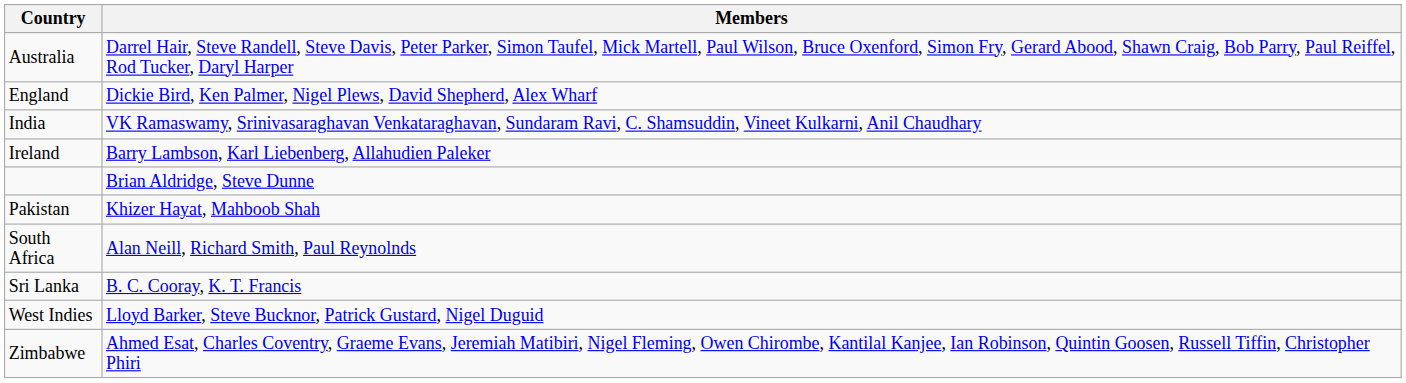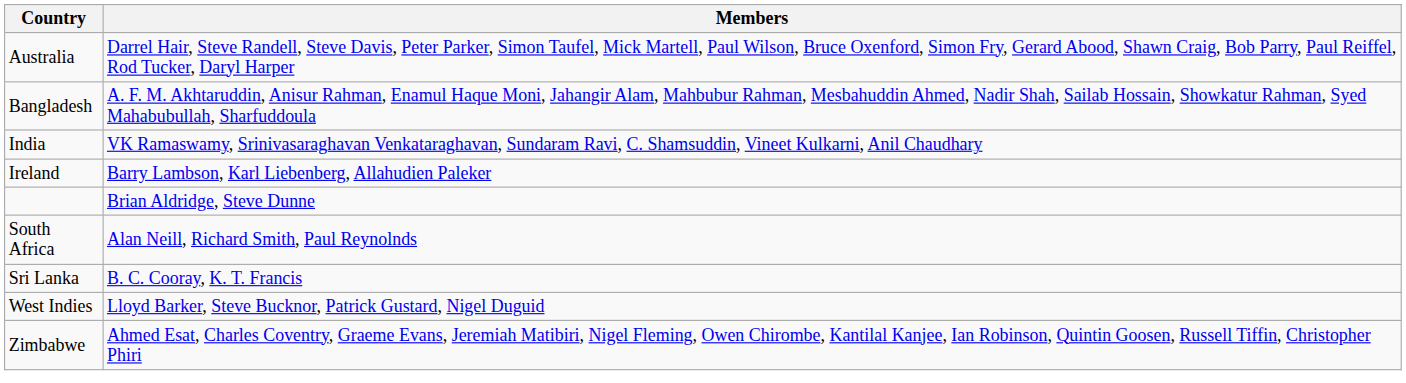+ row: Bangladesh | A. F. M. Akhtaruddin, Anisur Rahman, Enamul Haque Moni, Jahangir Alam, Mahbubur Rahman, Mesbahuddin Ahmed, Nadir Shah, Sailab Hossain, Showkatur Rahman, Syed Mahabubullah, Sharfuddoula
- row: England | Dickie Bird, Ken Palmer, Nigel Plews, David Shepherd, Alex Wharf
- row: Pakistan | Khizer Hayat, Mahboob Shah
